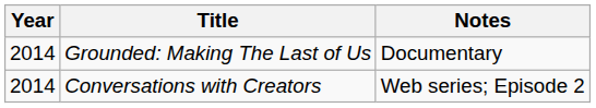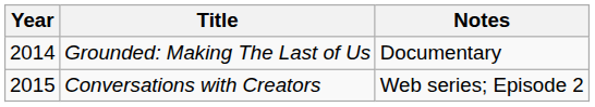Conversations with Creators | Year: 2014 -> 2015
